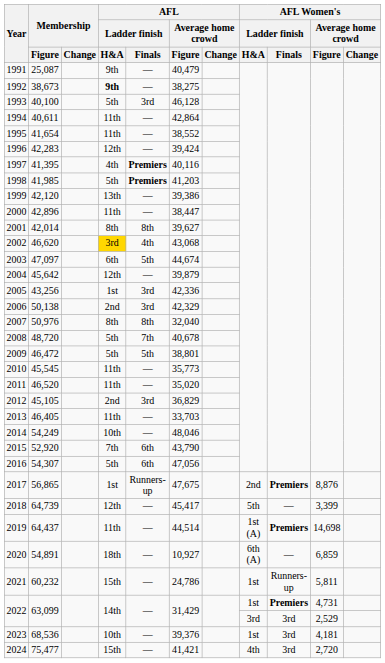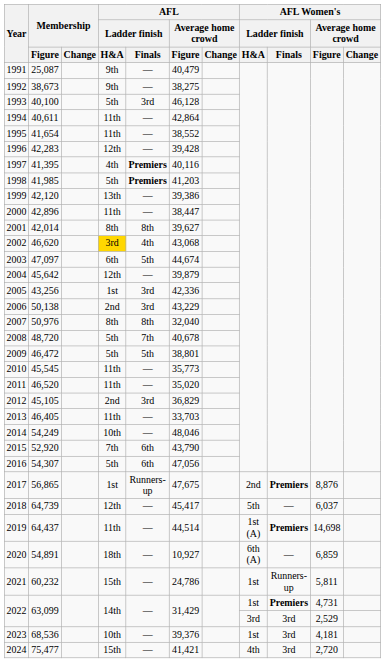1992 | AFL / Ladder finish / H&A: bold -> normal
1996 | AFL / Average home crowd / Figure: 39,424 -> 39,428
2006 | AFL / Average home crowd / Figure: 42,329 -> 43,229
2018 | AFL Women's / Average home crowd / Figure: 3,399 -> 6,037
